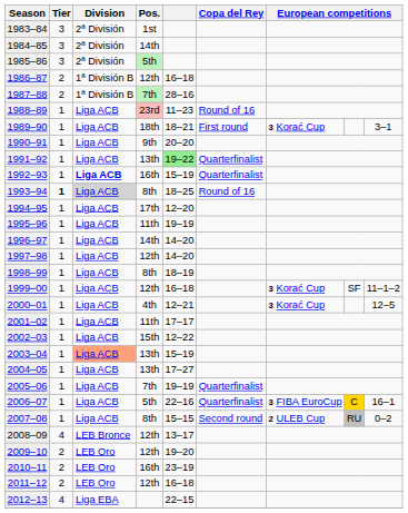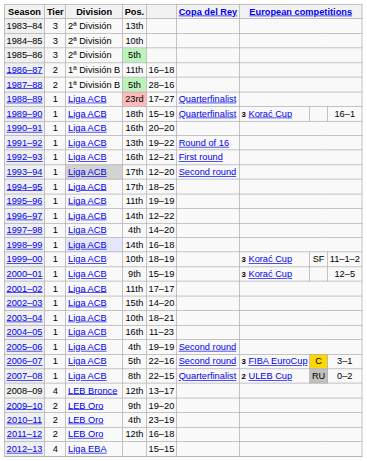1983–84 | Pos.: 1st -> 13th
1984–85 | Pos.: 14th -> 10th
1986–87 | Pos.: 12th -> 11th
1987–88 | Pos.: 7th -> 5th
1988–89 | column 5: 11–23 -> 17–27
1988–89 | Copa del Rey: Round of 16 -> Quarterfinalist
1989–90 | column 5: 18–21 -> 15–19
1989–90 | Copa del Rey: First round -> Quarterfinalist
1989–90 | column 9: 3–1 -> 16–1
1990–91 | Pos.: 9th -> 16th
1991–92 | column 5: lightgreen background -> no background
1991–92 | Copa del Rey: Quarterfinalist -> Round of 16
1992–93 | Division: bold -> normal
1992–93 | column 5: 15–19 -> 12–21
1992–93 | Copa del Rey: Quarterfinalist -> First round
1993–94 | Tier: bold -> normal
1993–94 | Pos.: 8th -> 17th
1993–94 | column 5: 18–25 -> 12–20
1993–94 | Copa del Rey: Round of 16 -> Second round
1994–95 | column 5: 12–20 -> 18–25
1996–97 | column 5: 14–20 -> 12–22
1997–98 | Pos.: 12th -> 4th
1998–99 | Division: no background -> lavender background
1998–99 | Pos.: 8th -> 14th
1998–99 | column 5: 18–19 -> 16–18
1999–00 | Pos.: 12th -> 10th
1999–00 | column 5: 16–18 -> 18–19
2000–01 | Pos.: 4th -> 9th
2000–01 | column 5: 12–21 -> 15–19
2002–03 | column 5: 12–22 -> 14–20
2003–04 | Division: lightsalmon background -> no background
2003–04 | Pos.: 13th -> 10th
2003–04 | column 5: 15–19 -> 18–21
2004–05 | Pos.: 13th -> 16th
2004–05 | column 5: 17–27 -> 11–23
2005–06 | Pos.: 7th -> 4th
2005–06 | Copa del Rey: Quarterfinalist -> Second round
2006–07 | Copa del Rey: Quarterfinalist -> Second round
2006–07 | column 9: 16–1 -> 3–1
2007–08 | column 5: 15–15 -> 22–15
2007–08 | Copa del Rey: Second round -> Quarterfinalist
2009–10 | Pos.: 12th -> 9th
2010–11 | Pos.: 16th -> 4th
2012–13 | column 5: 22–15 -> 15–15
